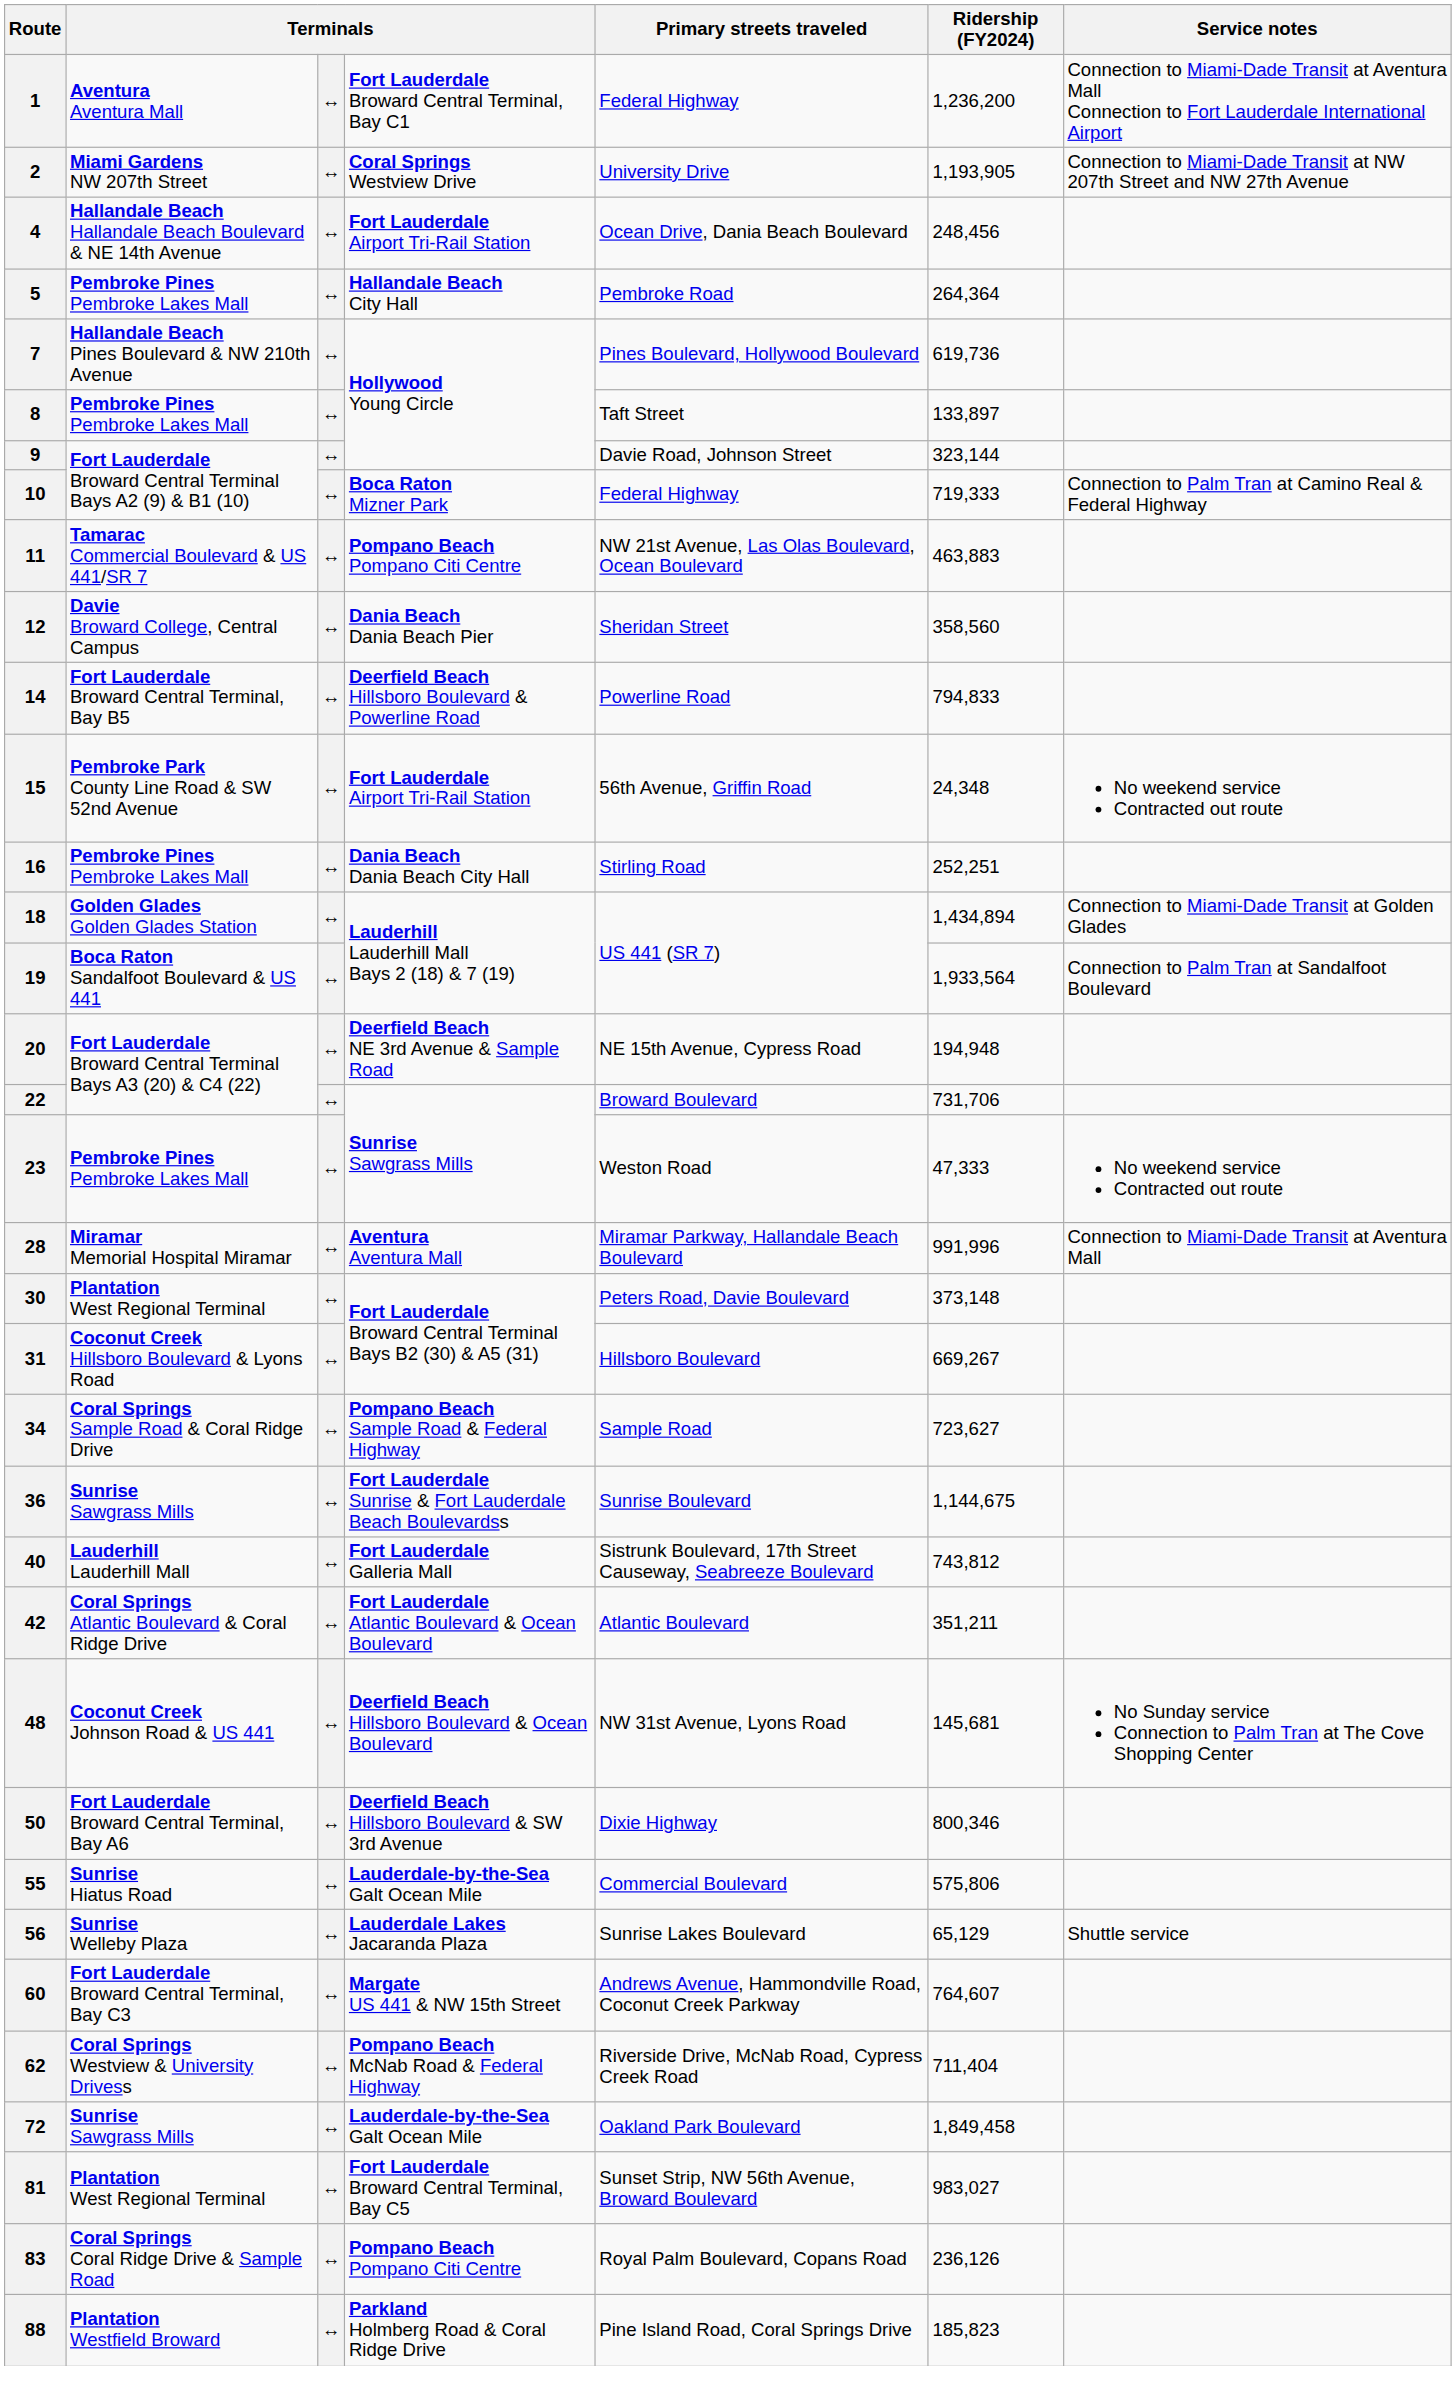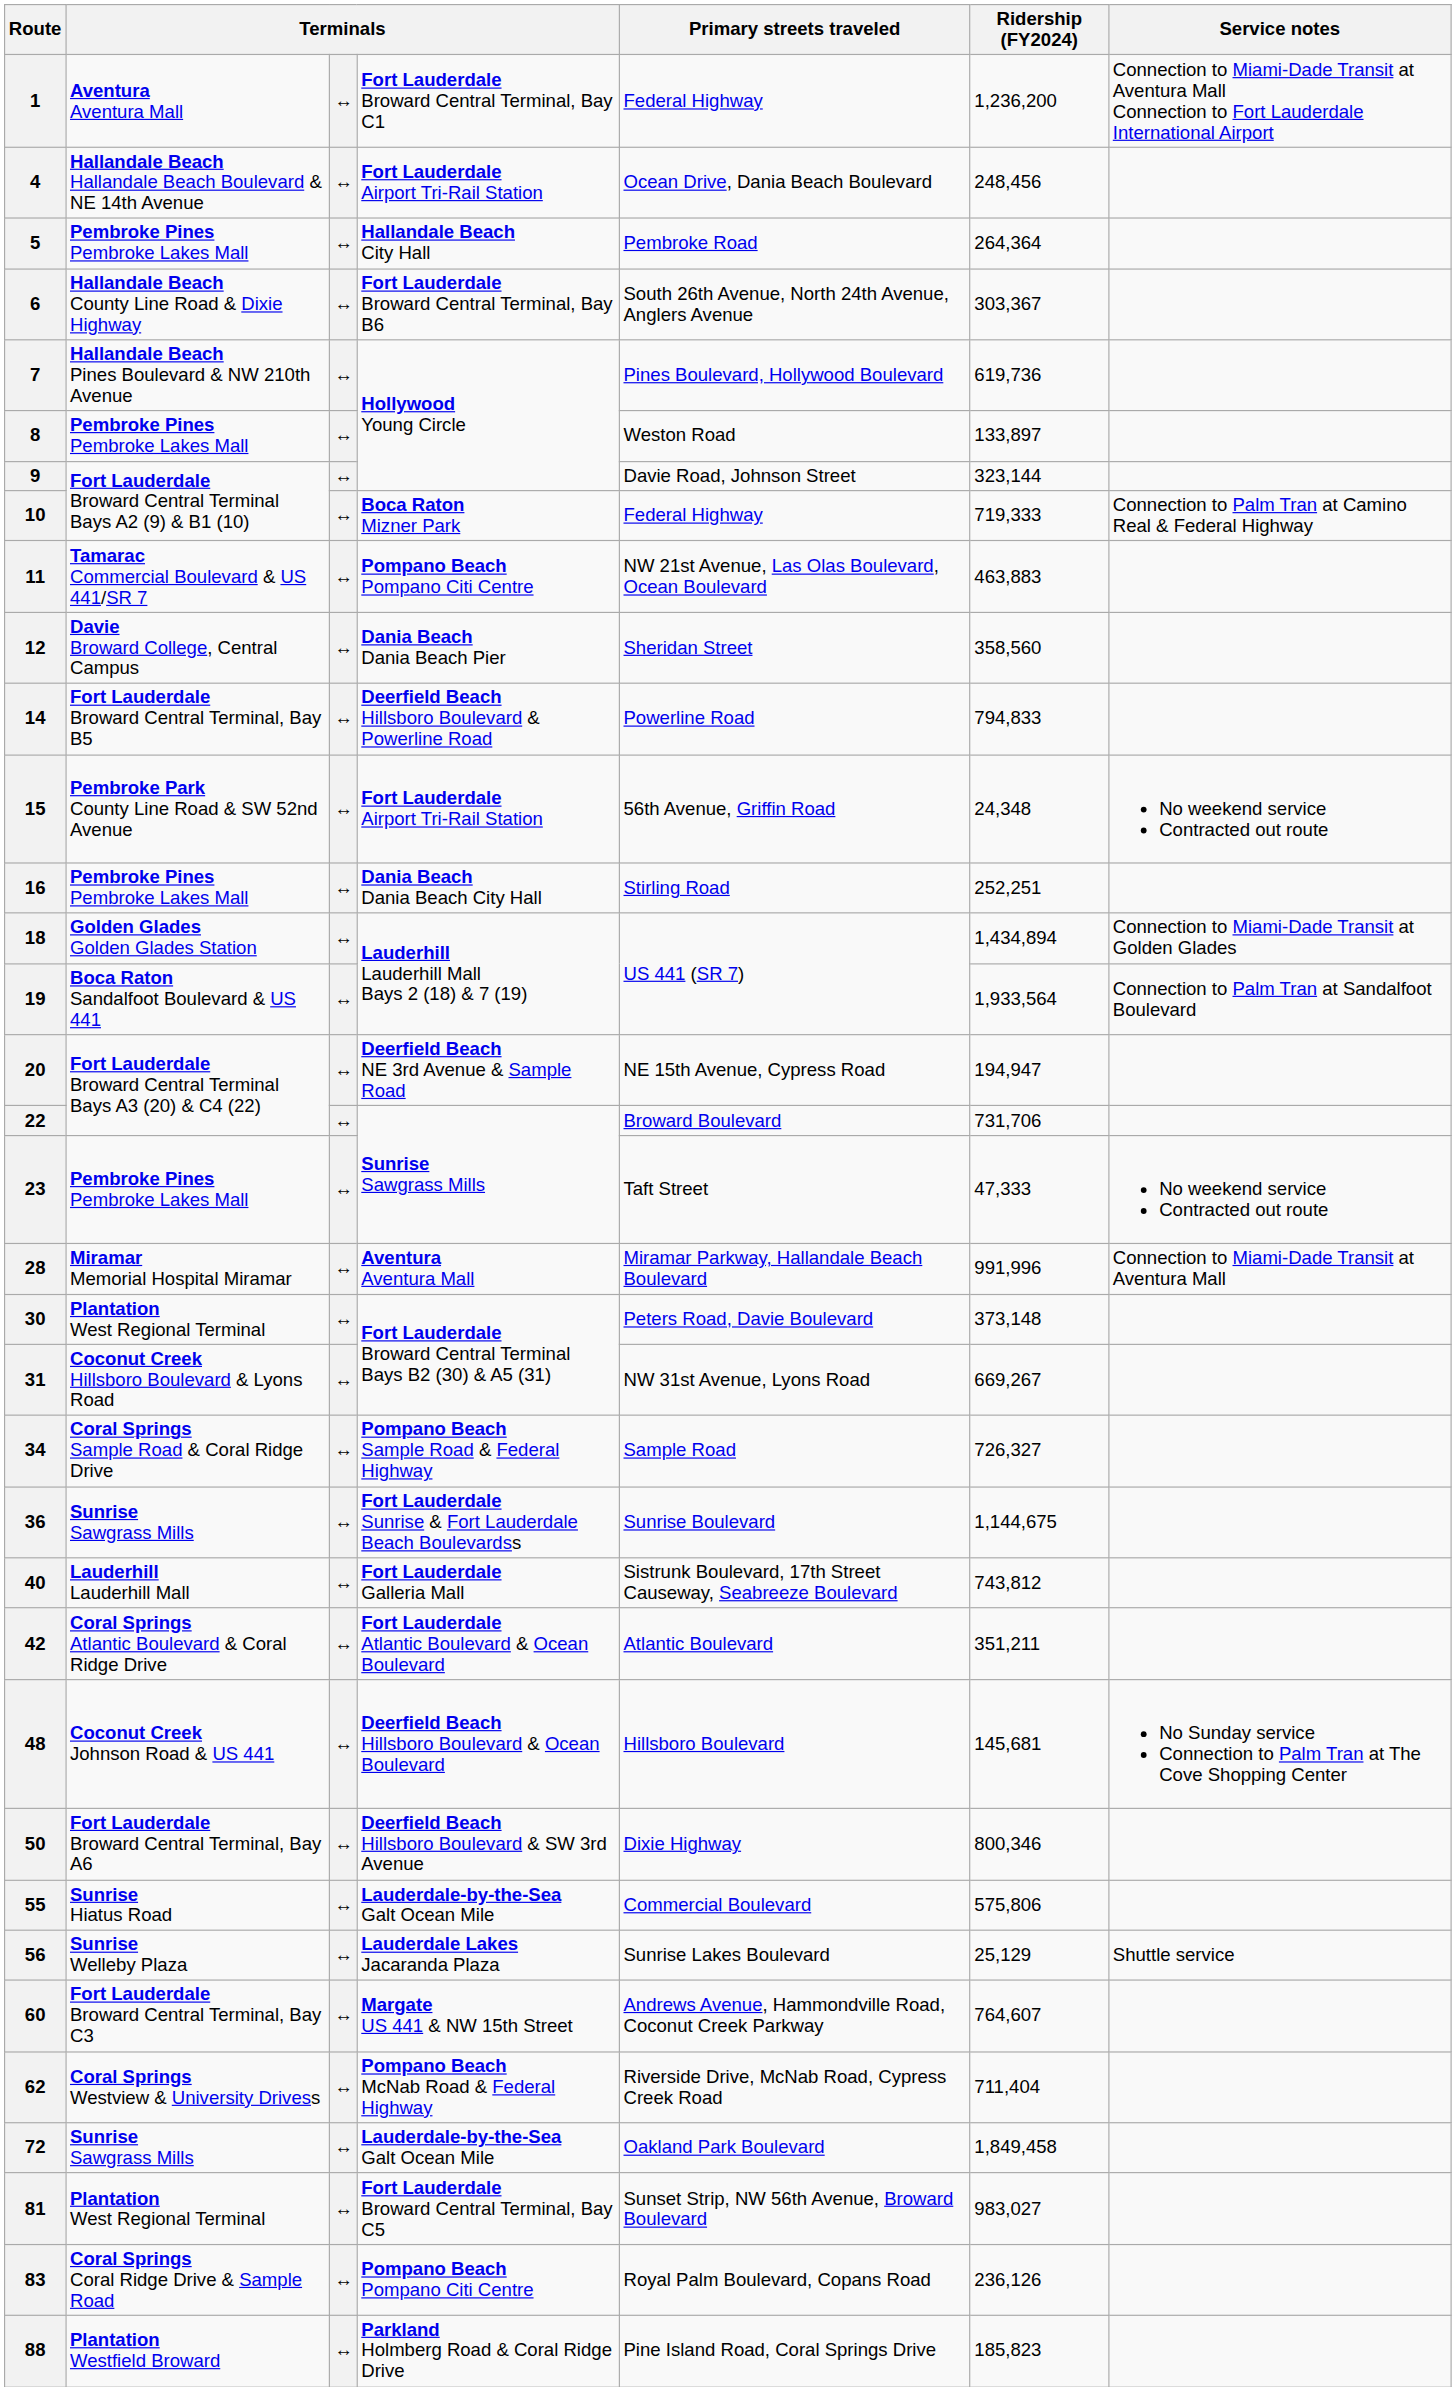- row: 2 | Miami Gardens NW 207th Street | ↔ | Coral Springs Westview Drive | University Drive | 1,193,905 | Connection to Miami-Dade Transit at NW 207th Street and NW 27th Avenue
+ row: 6 | Hallandale Beach County Line Road & Dixie Highway | ↔ | Fort Lauderdale Broward Central Terminal, Bay B6 | South 26th Avenue, North 24th Avenue, Anglers Avenue | 303,367
8 | Primary streets traveled: Taft Street -> Weston Road
20 | Ridership (FY2024): 194,948 -> 194,947
23 | Primary streets traveled: Weston Road -> Taft Street
31 | Primary streets traveled: Hillsboro Boulevard -> NW 31st Avenue, Lyons Road
34 | Ridership (FY2024): 723,627 -> 726,327
48 | Primary streets traveled: NW 31st Avenue, Lyons Road -> Hillsboro Boulevard
56 | Ridership (FY2024): 65,129 -> 25,129
